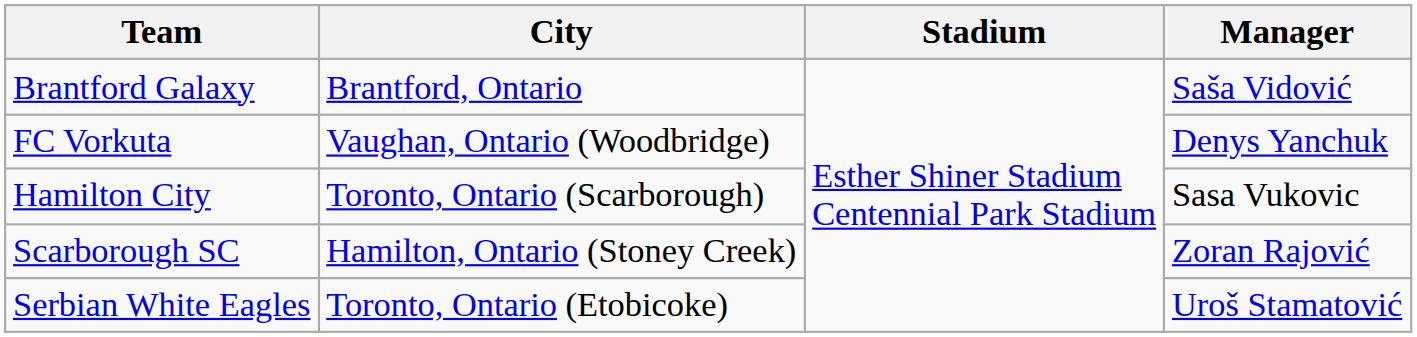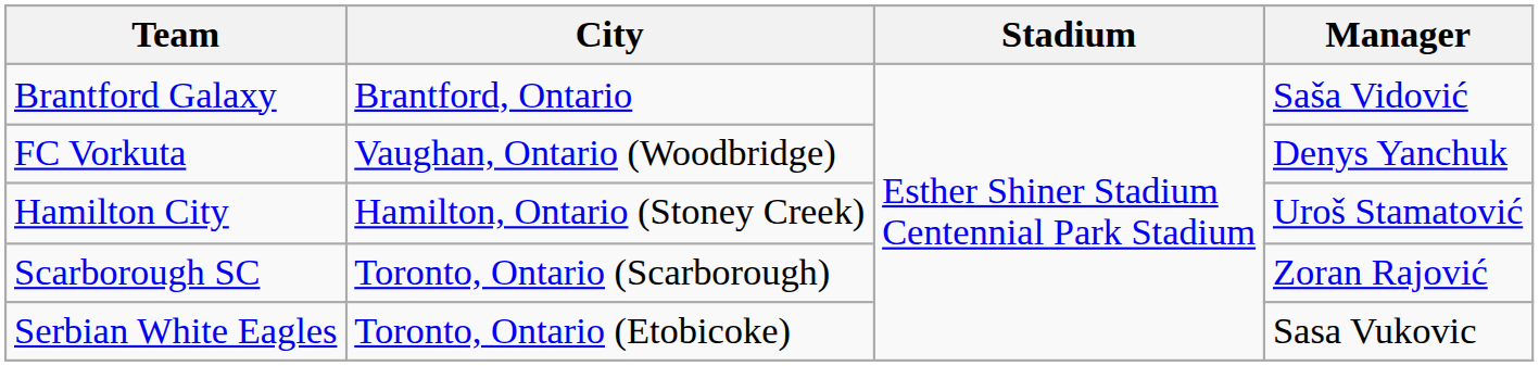Hamilton City | City: Toronto, Ontario (Scarborough) -> Hamilton, Ontario (Stoney Creek)
Hamilton City | Manager: Sasa Vukovic -> Uroš Stamatović
Scarborough SC | City: Hamilton, Ontario (Stoney Creek) -> Toronto, Ontario (Scarborough)
Serbian White Eagles | Manager: Uroš Stamatović -> Sasa Vukovic
